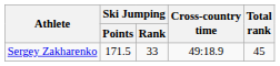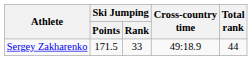Sergey Zakharenko | Total rank: 45 -> 44
